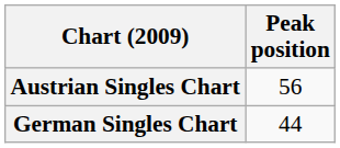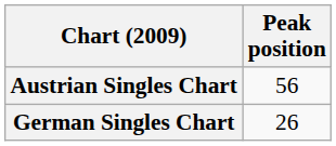German Singles Chart | Peak position: 44 -> 26
